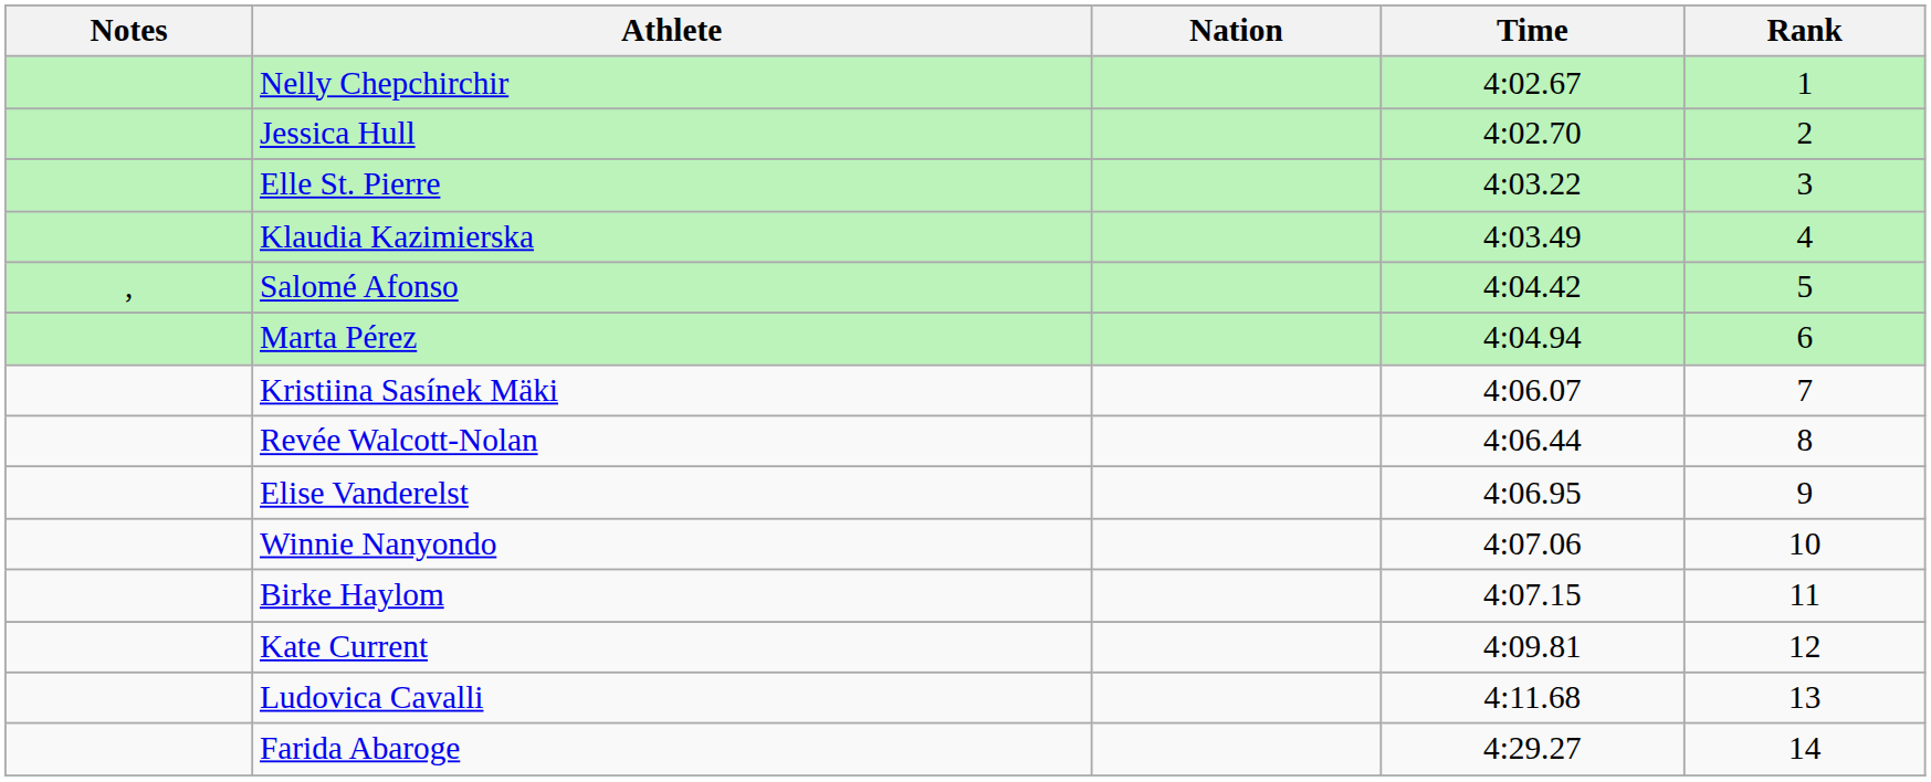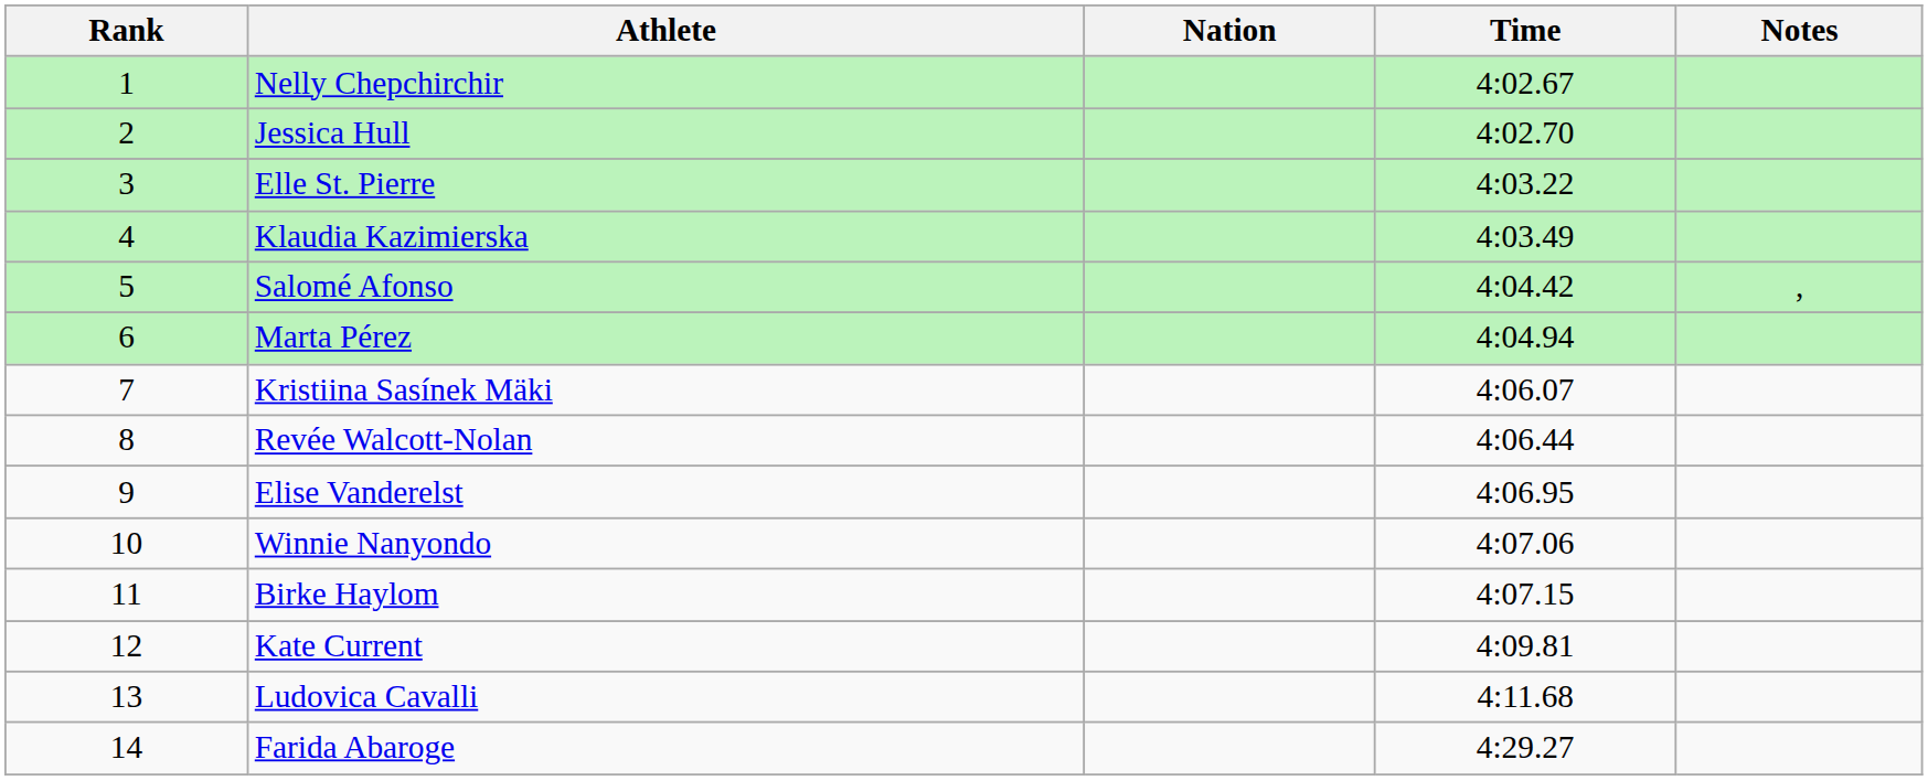columns swapped: Rank <-> Notes
